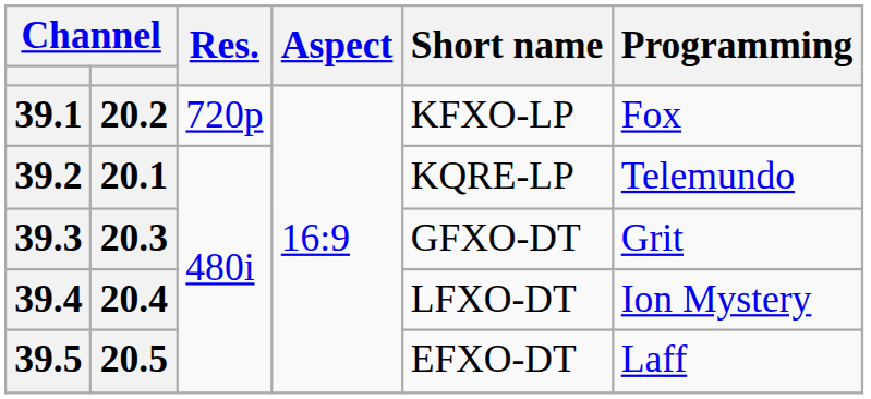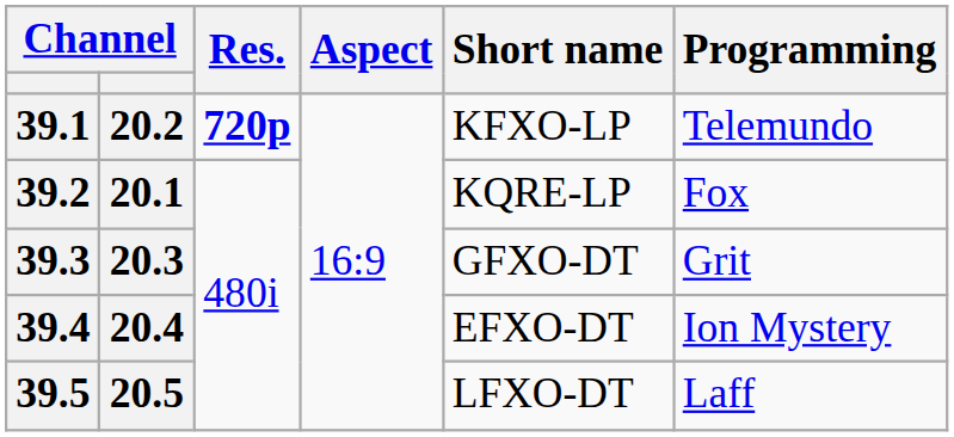39.1 | Res.: normal -> bold
39.1 | Programming: Fox -> Telemundo
39.2 | Programming: Telemundo -> Fox
39.4 | Short name: LFXO-DT -> EFXO-DT
39.5 | Short name: EFXO-DT -> LFXO-DT
